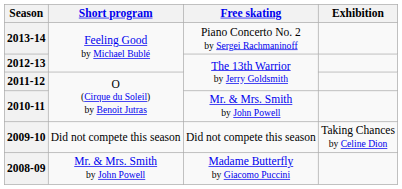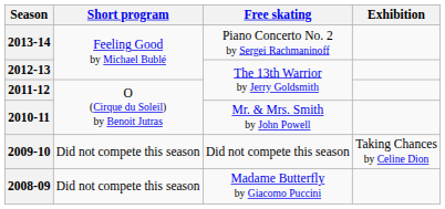2008-09 | Short program: Mr. & Mrs. Smith by John Powell -> Did not compete this season
